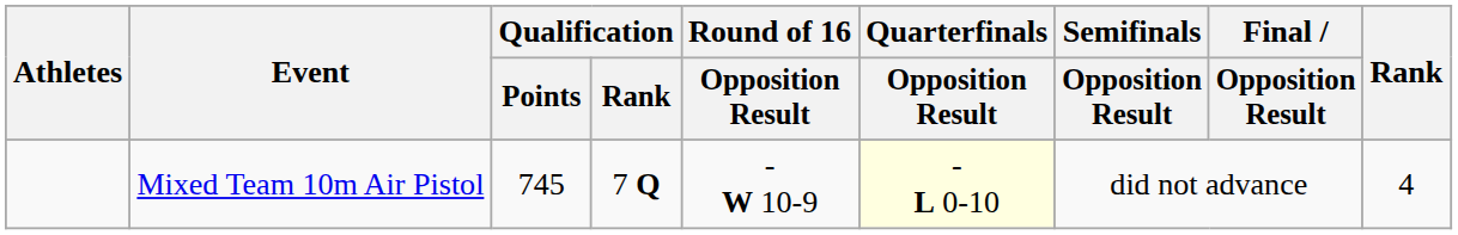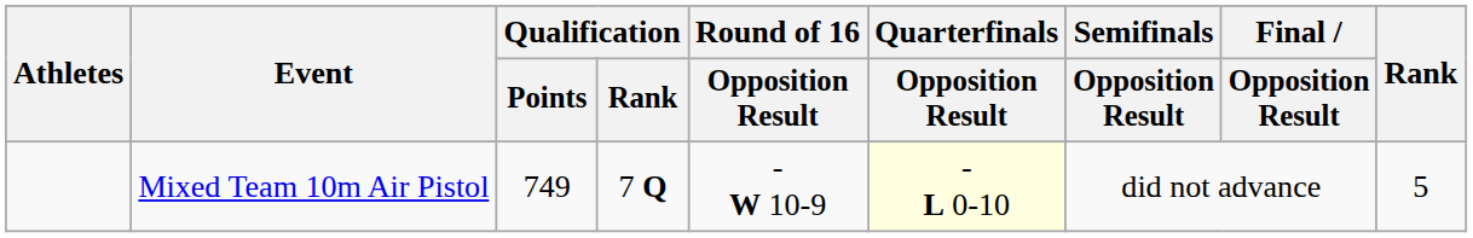Mixed Team 10m Air Pistol | Qualification / Points: 745 -> 749
Mixed Team 10m Air Pistol | Rank: 4 -> 5
